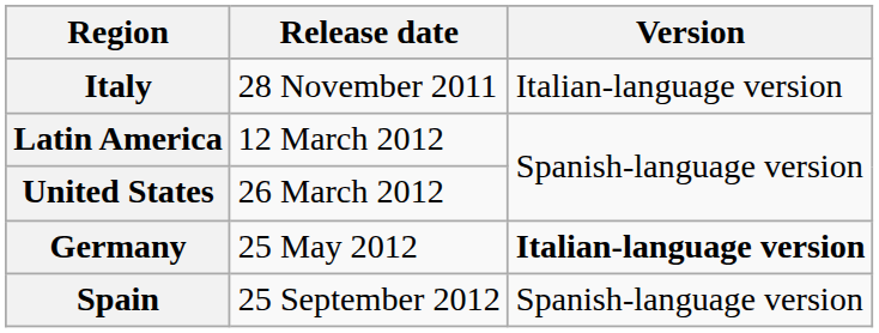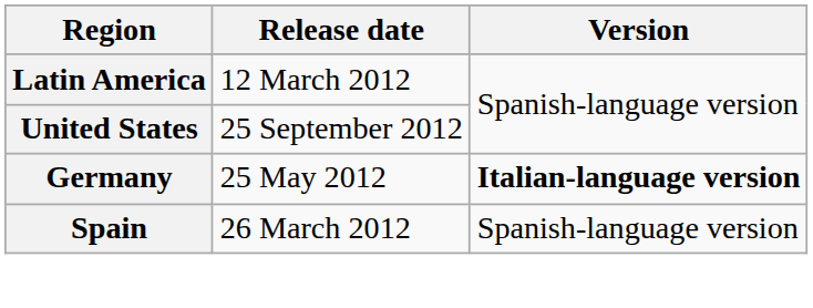- row: Italy | 28 November 2011 | Italian-language version
United States | Release date: 26 March 2012 -> 25 September 2012
Spain | Release date: 25 September 2012 -> 26 March 2012
